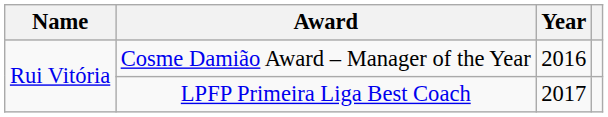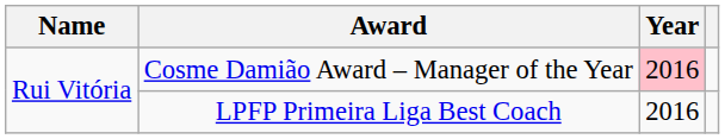Cosme Damião Award – Manager of the Year | Year: no background -> pink background
LPFP Primeira Liga Best Coach | Year: 2017 -> 2016
